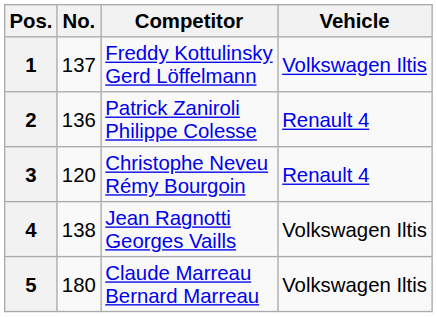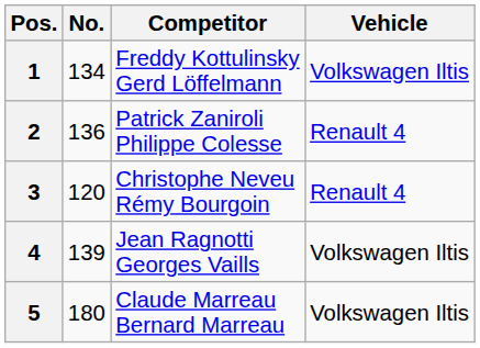1 | No.: 137 -> 134
4 | No.: 138 -> 139
